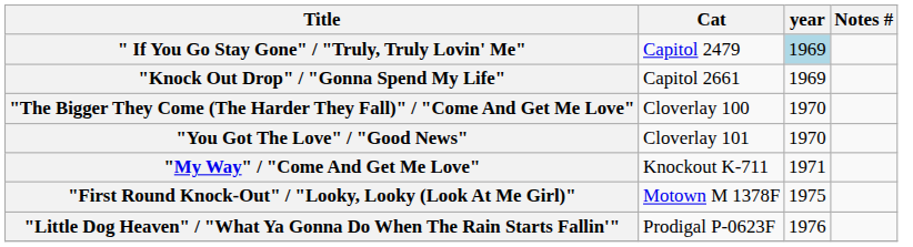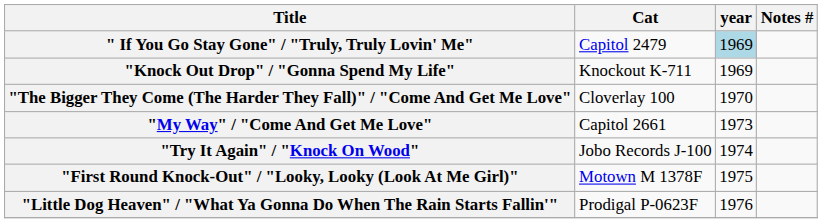"Knock Out Drop" / "Gonna Spend My Life" | Cat: Capitol 2661 -> Knockout K-711
- row: "You Got The Love" / "Good News" | Cloverlay 101 | 1970
"My Way" / "Come And Get Me Love" | Cat: Knockout K-711 -> Capitol 2661
"My Way" / "Come And Get Me Love" | year: 1971 -> 1973
+ row: "Try It Again" / "Knock On Wood" | Jobo Records J-100 | 1974
